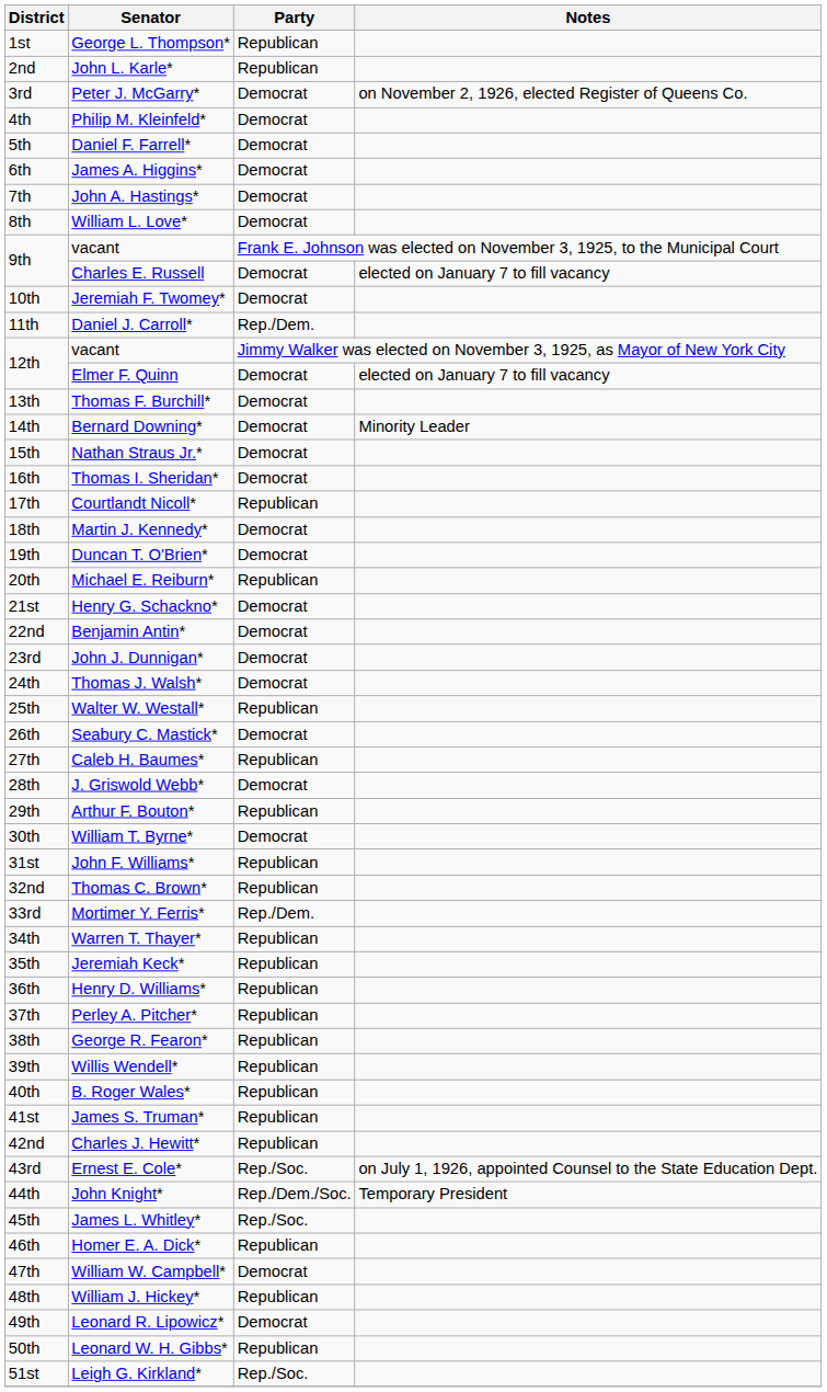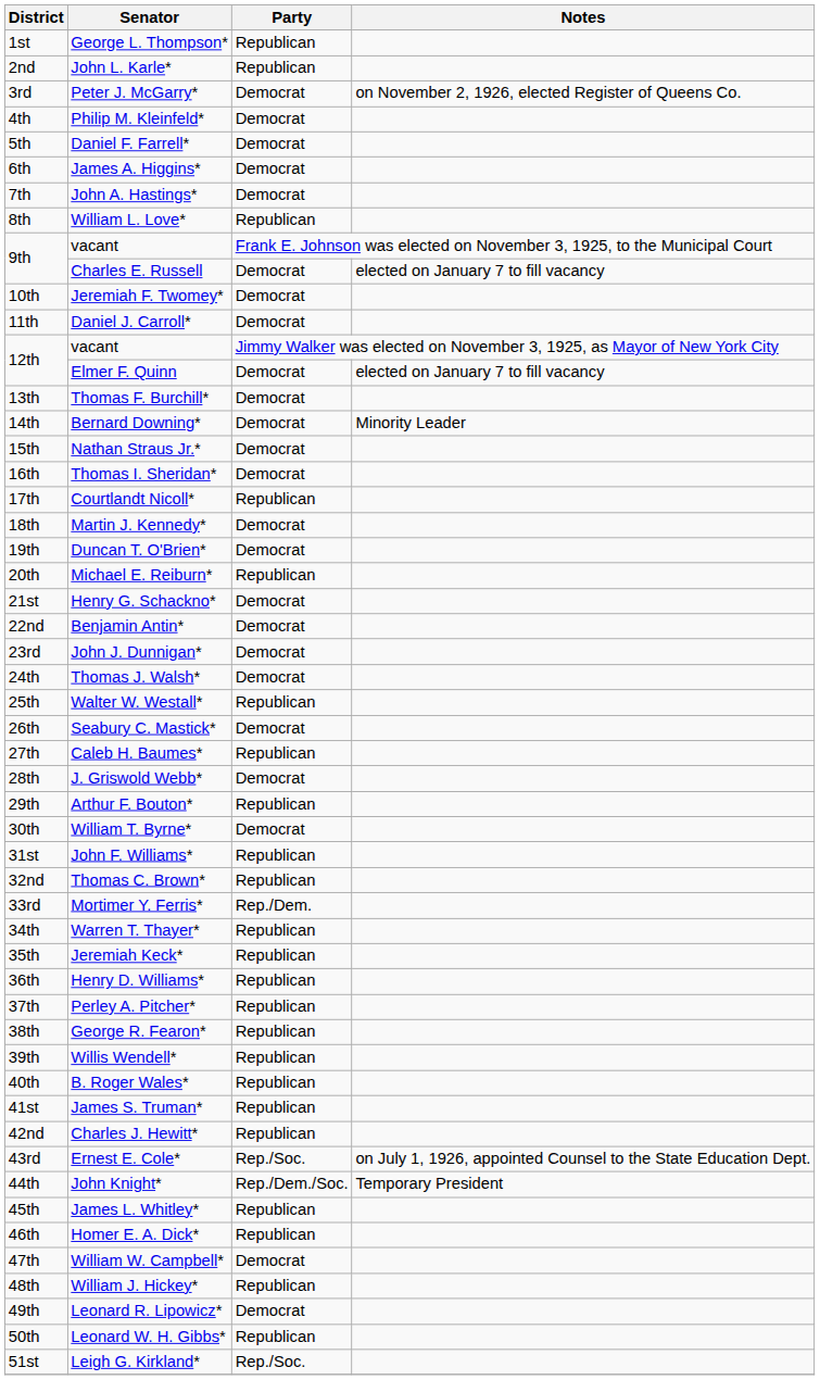William L. Love* | Party: Democrat -> Republican
Daniel J. Carroll* | Party: Rep./Dem. -> Democrat
James L. Whitley* | Party: Rep./Soc. -> Republican
